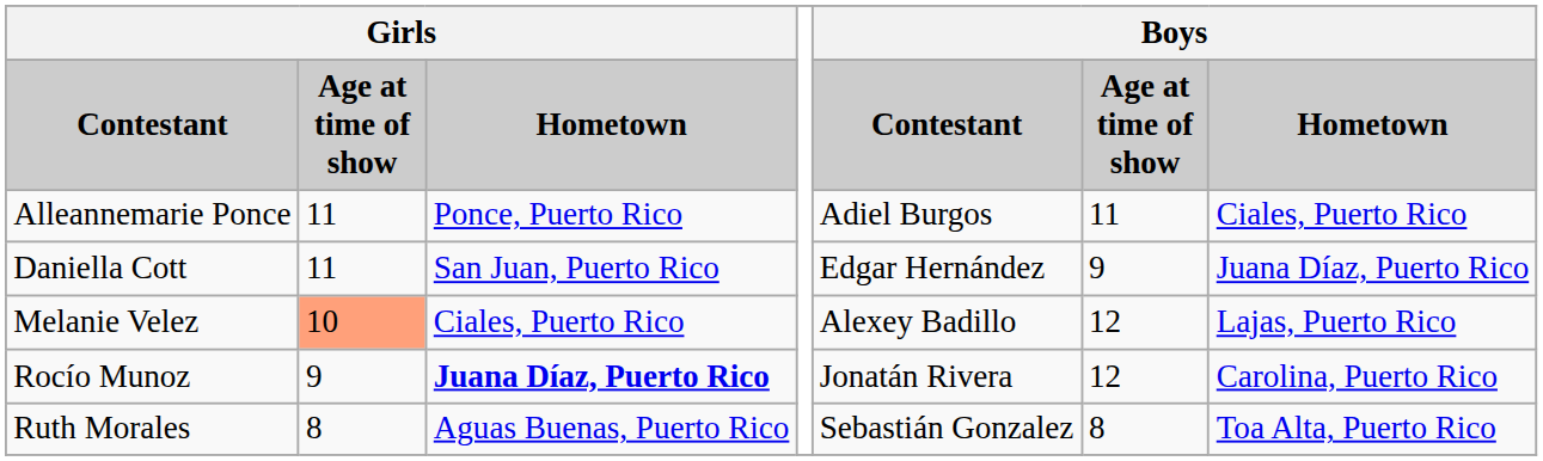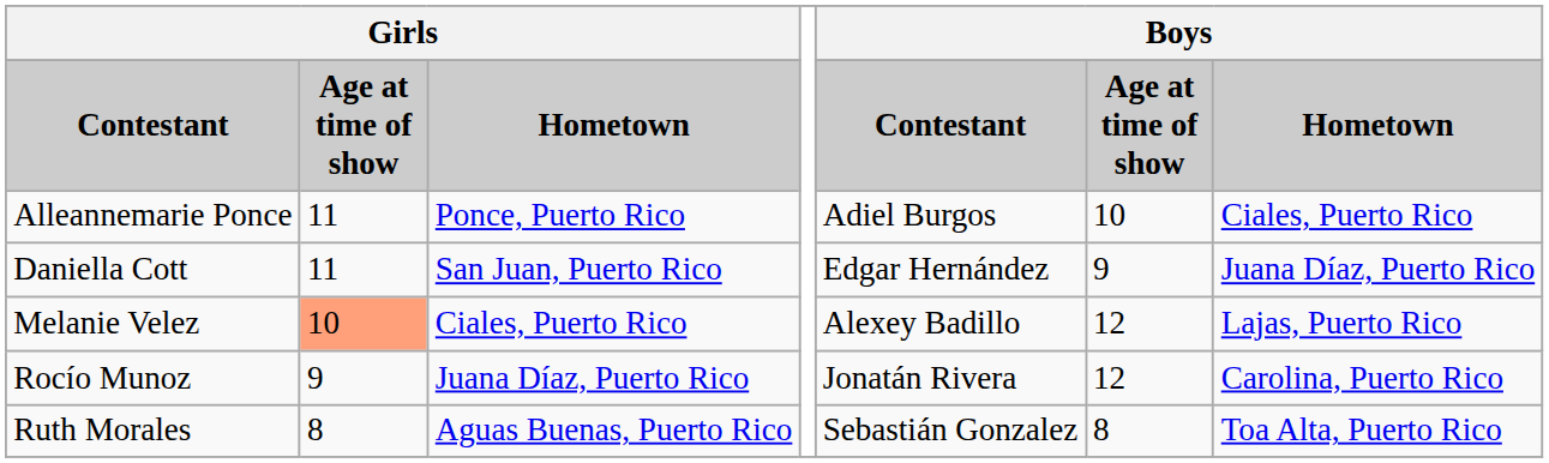Alleannemarie Ponce | column 6: 11 -> 10
Rocío Munoz | column 3: bold -> normal
